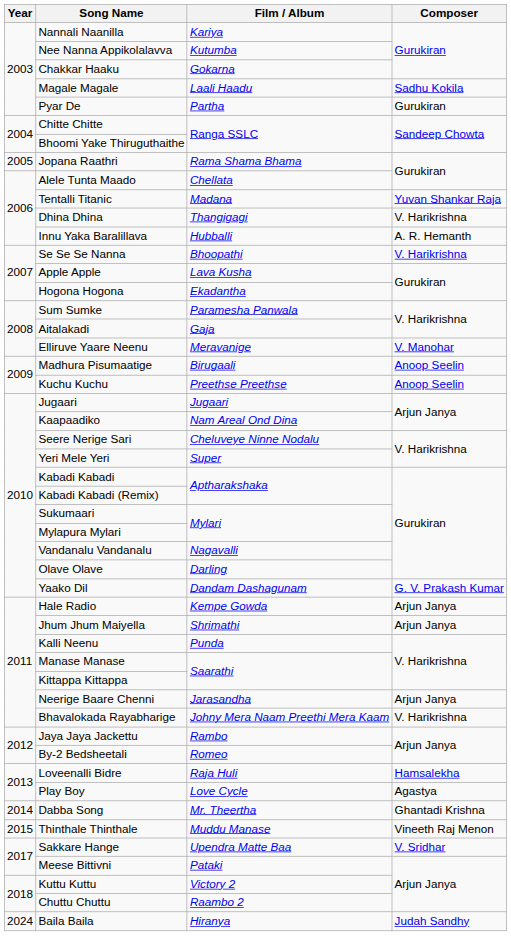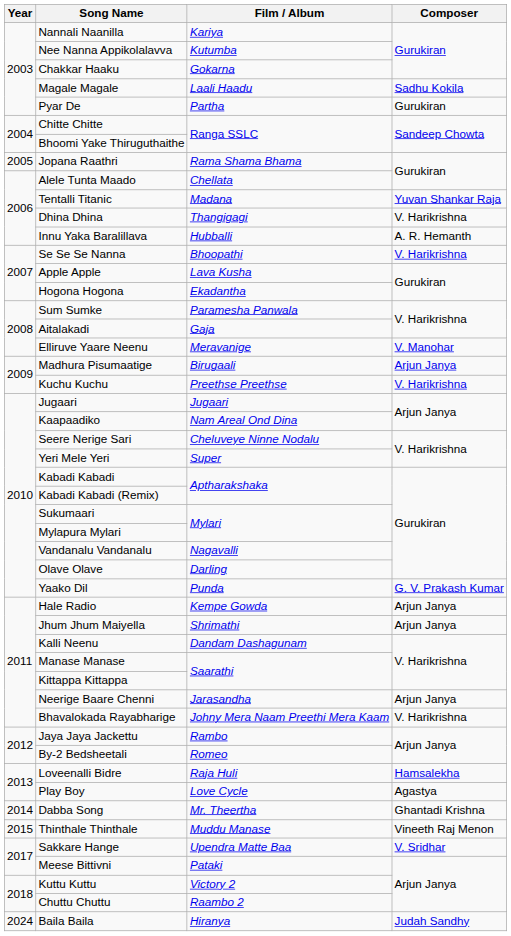Madhura Pisumaatige | Composer: Anoop Seelin -> Arjun Janya
Kuchu Kuchu | Composer: Anoop Seelin -> V. Harikrishna
Yaako Dil | Film / Album: Dandam Dashagunam -> Punda
Kalli Neenu | Film / Album: Punda -> Dandam Dashagunam
